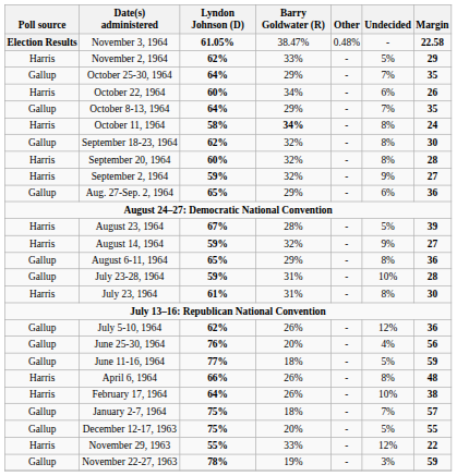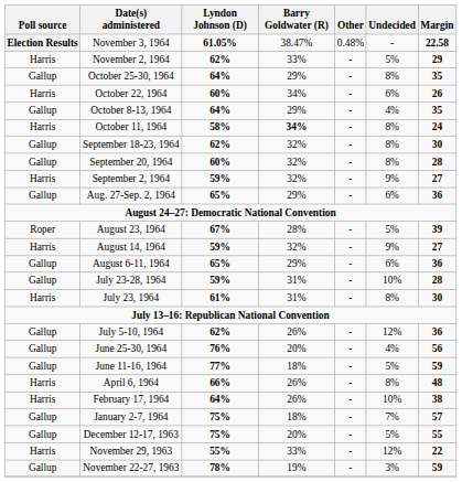October 25-30, 1964 | Undecided: 7% -> 8%
October 8-13, 1964 | Undecided: 7% -> 4%
September 20, 1964 | Poll source: Harris -> Gallup
August 23, 1964 | Poll source: Harris -> Roper
August 6-11, 1964 | Undecided: 8% -> 6%
